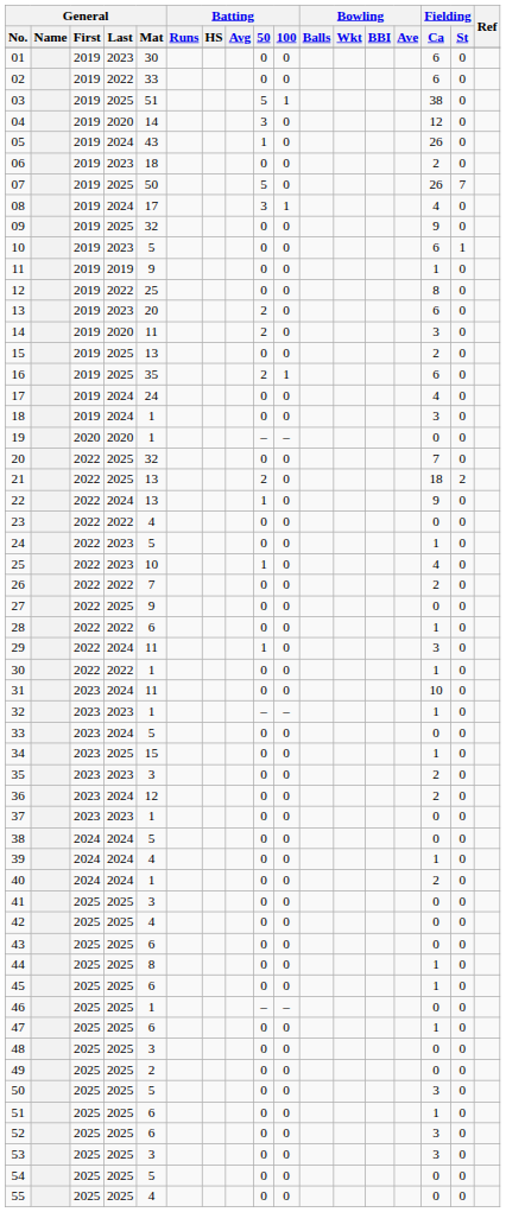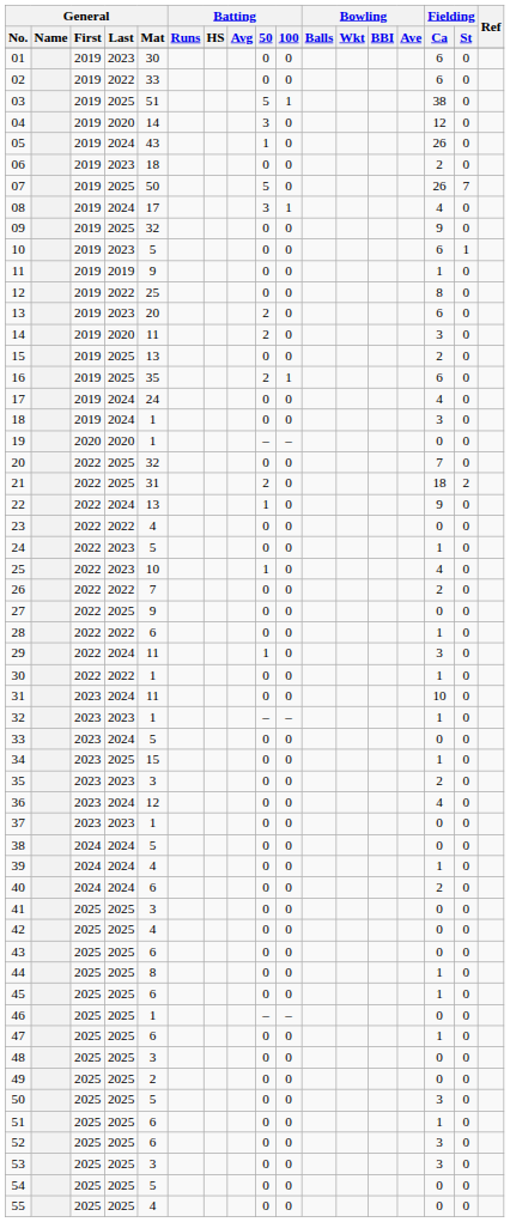21 | General / Mat: 13 -> 31
36 | Fielding / Ca: 2 -> 4
40 | General / Mat: 1 -> 6
